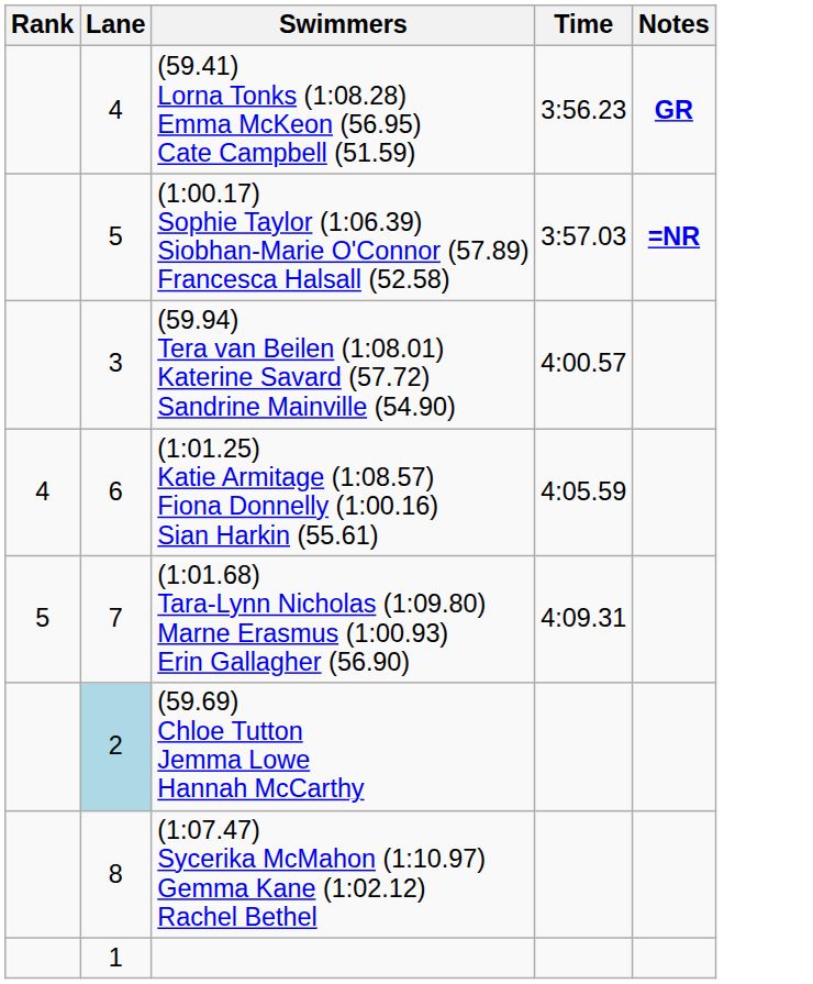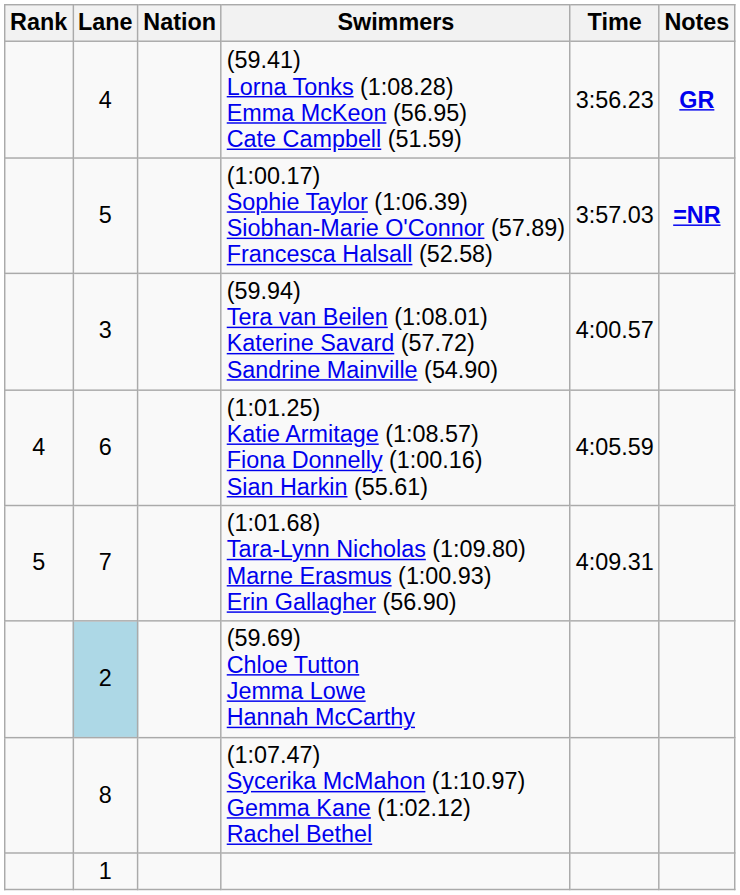+ column: Nation
